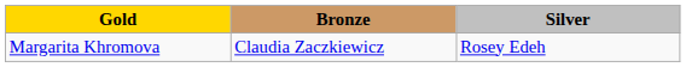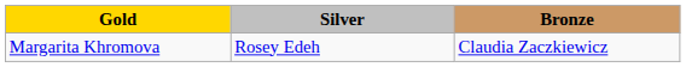columns swapped: Silver <-> Bronze
